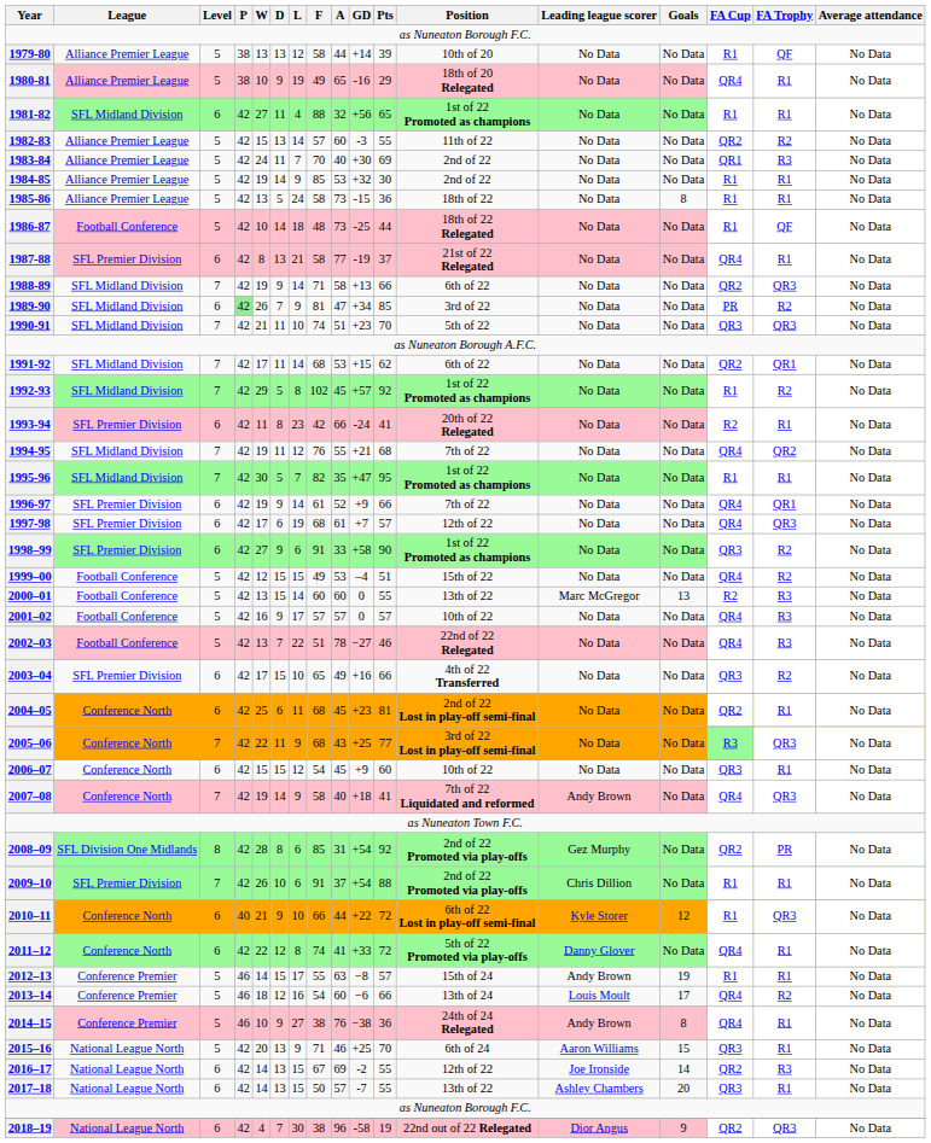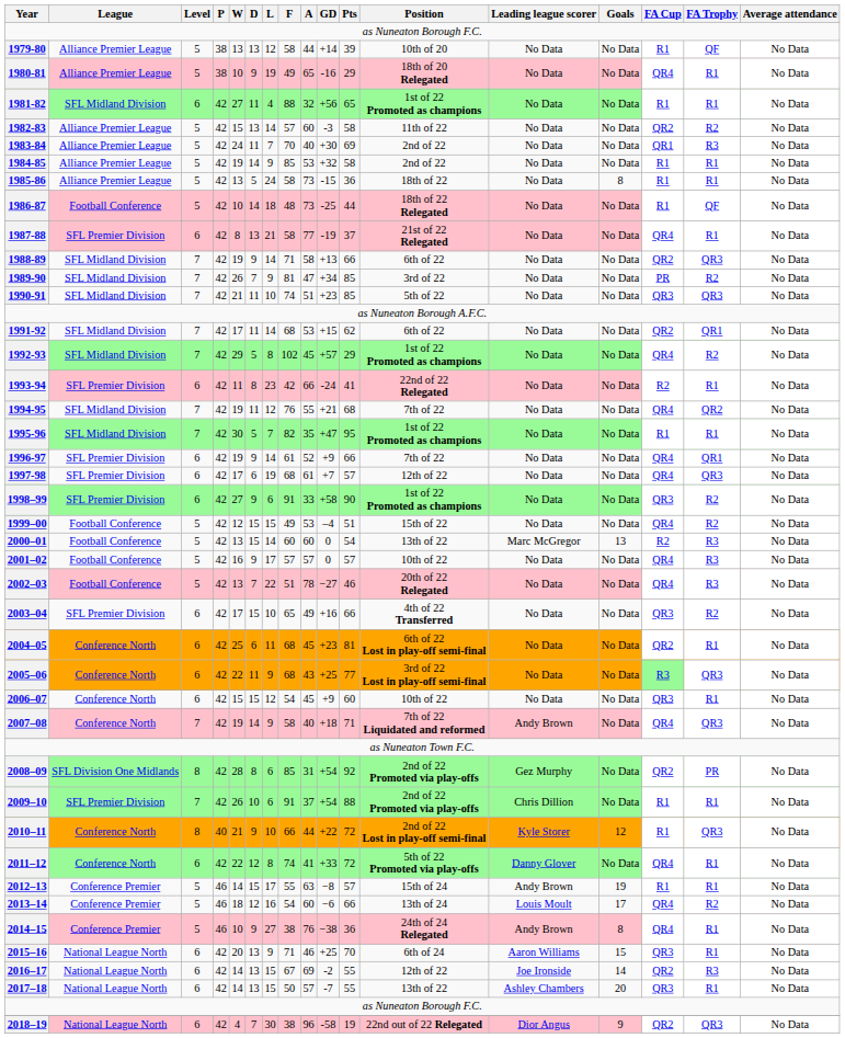1982-83 | Pts: 55 -> 58
1984-85 | Pts: 30 -> 58
1989-90 | Level: 6 -> 7
1989-90 | P: lightgreen background -> no background
1990-91 | Pts: 70 -> 85
1992-93 | Pts: 92 -> 29
1992-93 | FA Cup: R1 -> QR4
1993-94 | Position: 20th of 22 Relegated -> 22nd of 22 Relegated
2000–01 | Pts: 55 -> 54
2002–03 | Position: 22nd of 22 Relegated -> 20th of 22 Relegated
2004–05 | Position: 2nd of 22 Lost in play-off semi-final -> 6th of 22 Lost in play-off semi-final
2005–06 | Level: 7 -> 6
2007–08 | Pts: 41 -> 71
2010–11 | Level: 6 -> 8
2010–11 | Position: 6th of 22 Lost in play-off semi-final -> 2nd of 22 Lost in play-off semi-final
2015–16 | Level: 5 -> 6
